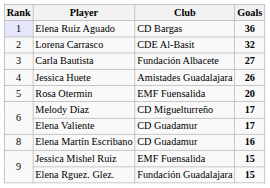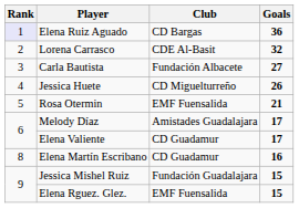Jessica Huete | Club: Amistades Guadalajara -> CD Miguelturreño
Rosa Otermin | Goals: 20 -> 21
Melody Díaz | Club: CD Miguelturreño -> Amistades Guadalajara
Jessica Mishel Ruiz | Club: EMF Fuensalida -> Fundación Guadalajara
Elena Rguez. Glez. | Club: Fundación Guadalajara -> EMF Fuensalida
